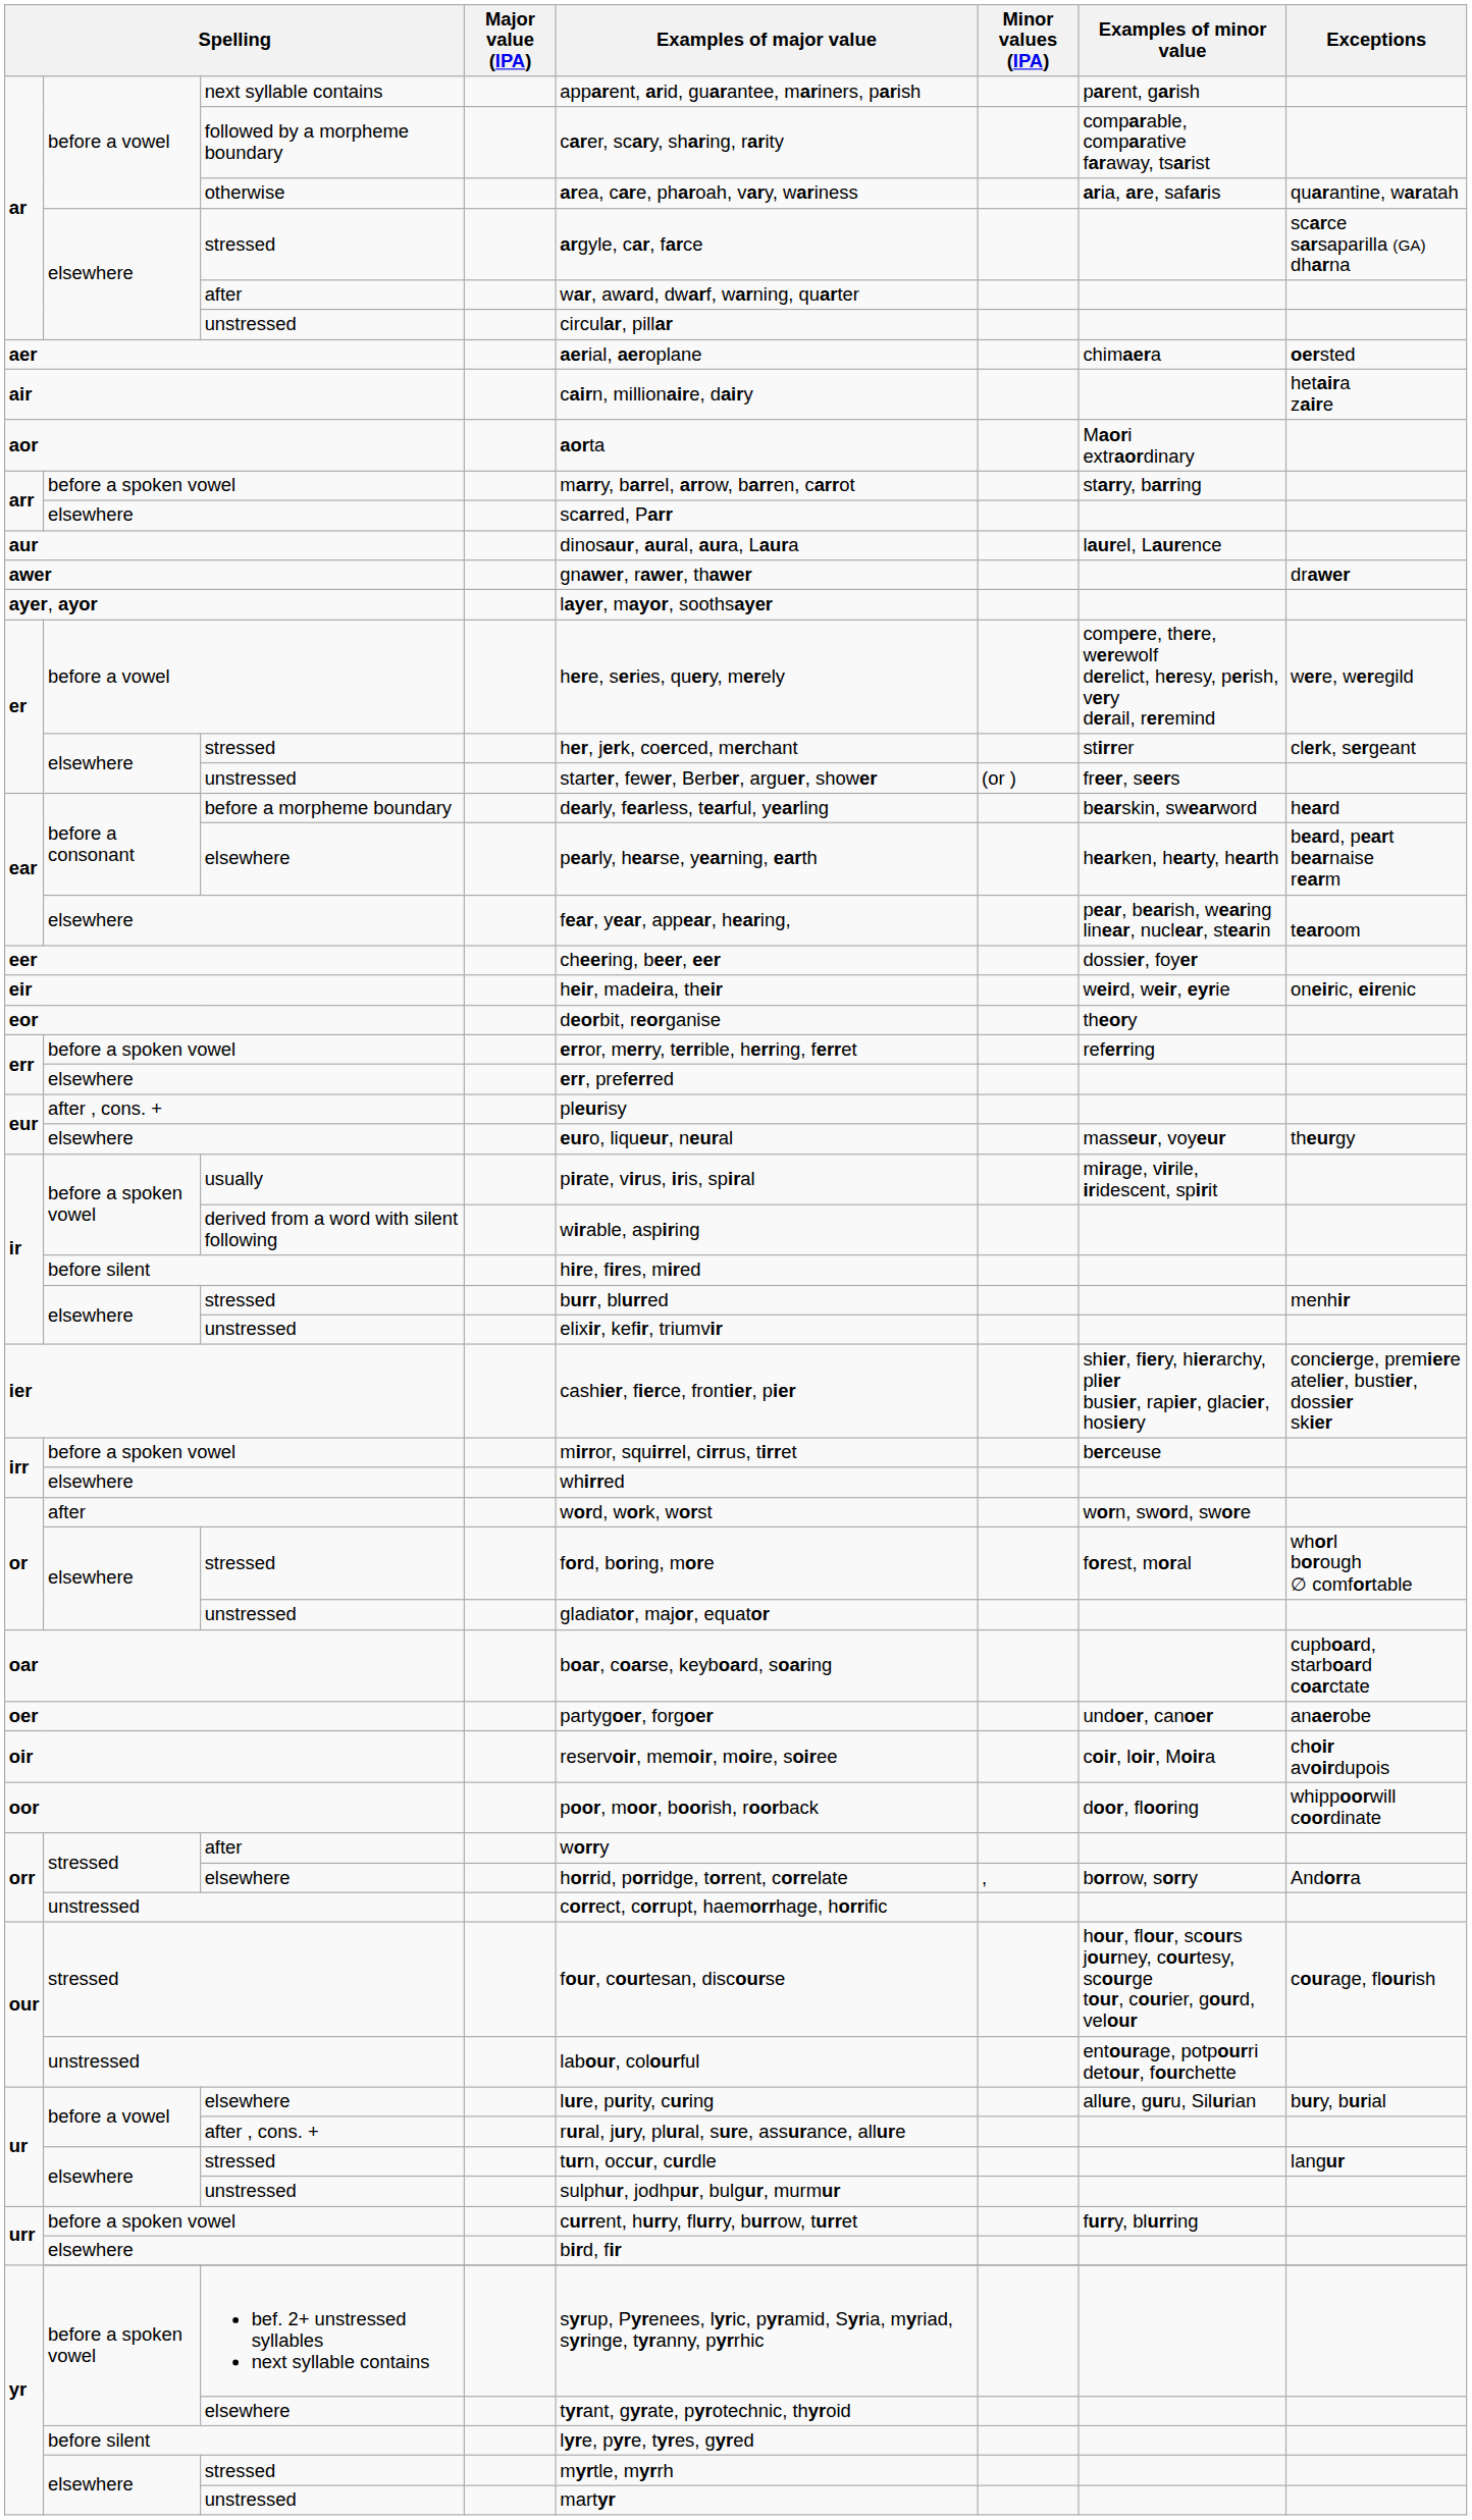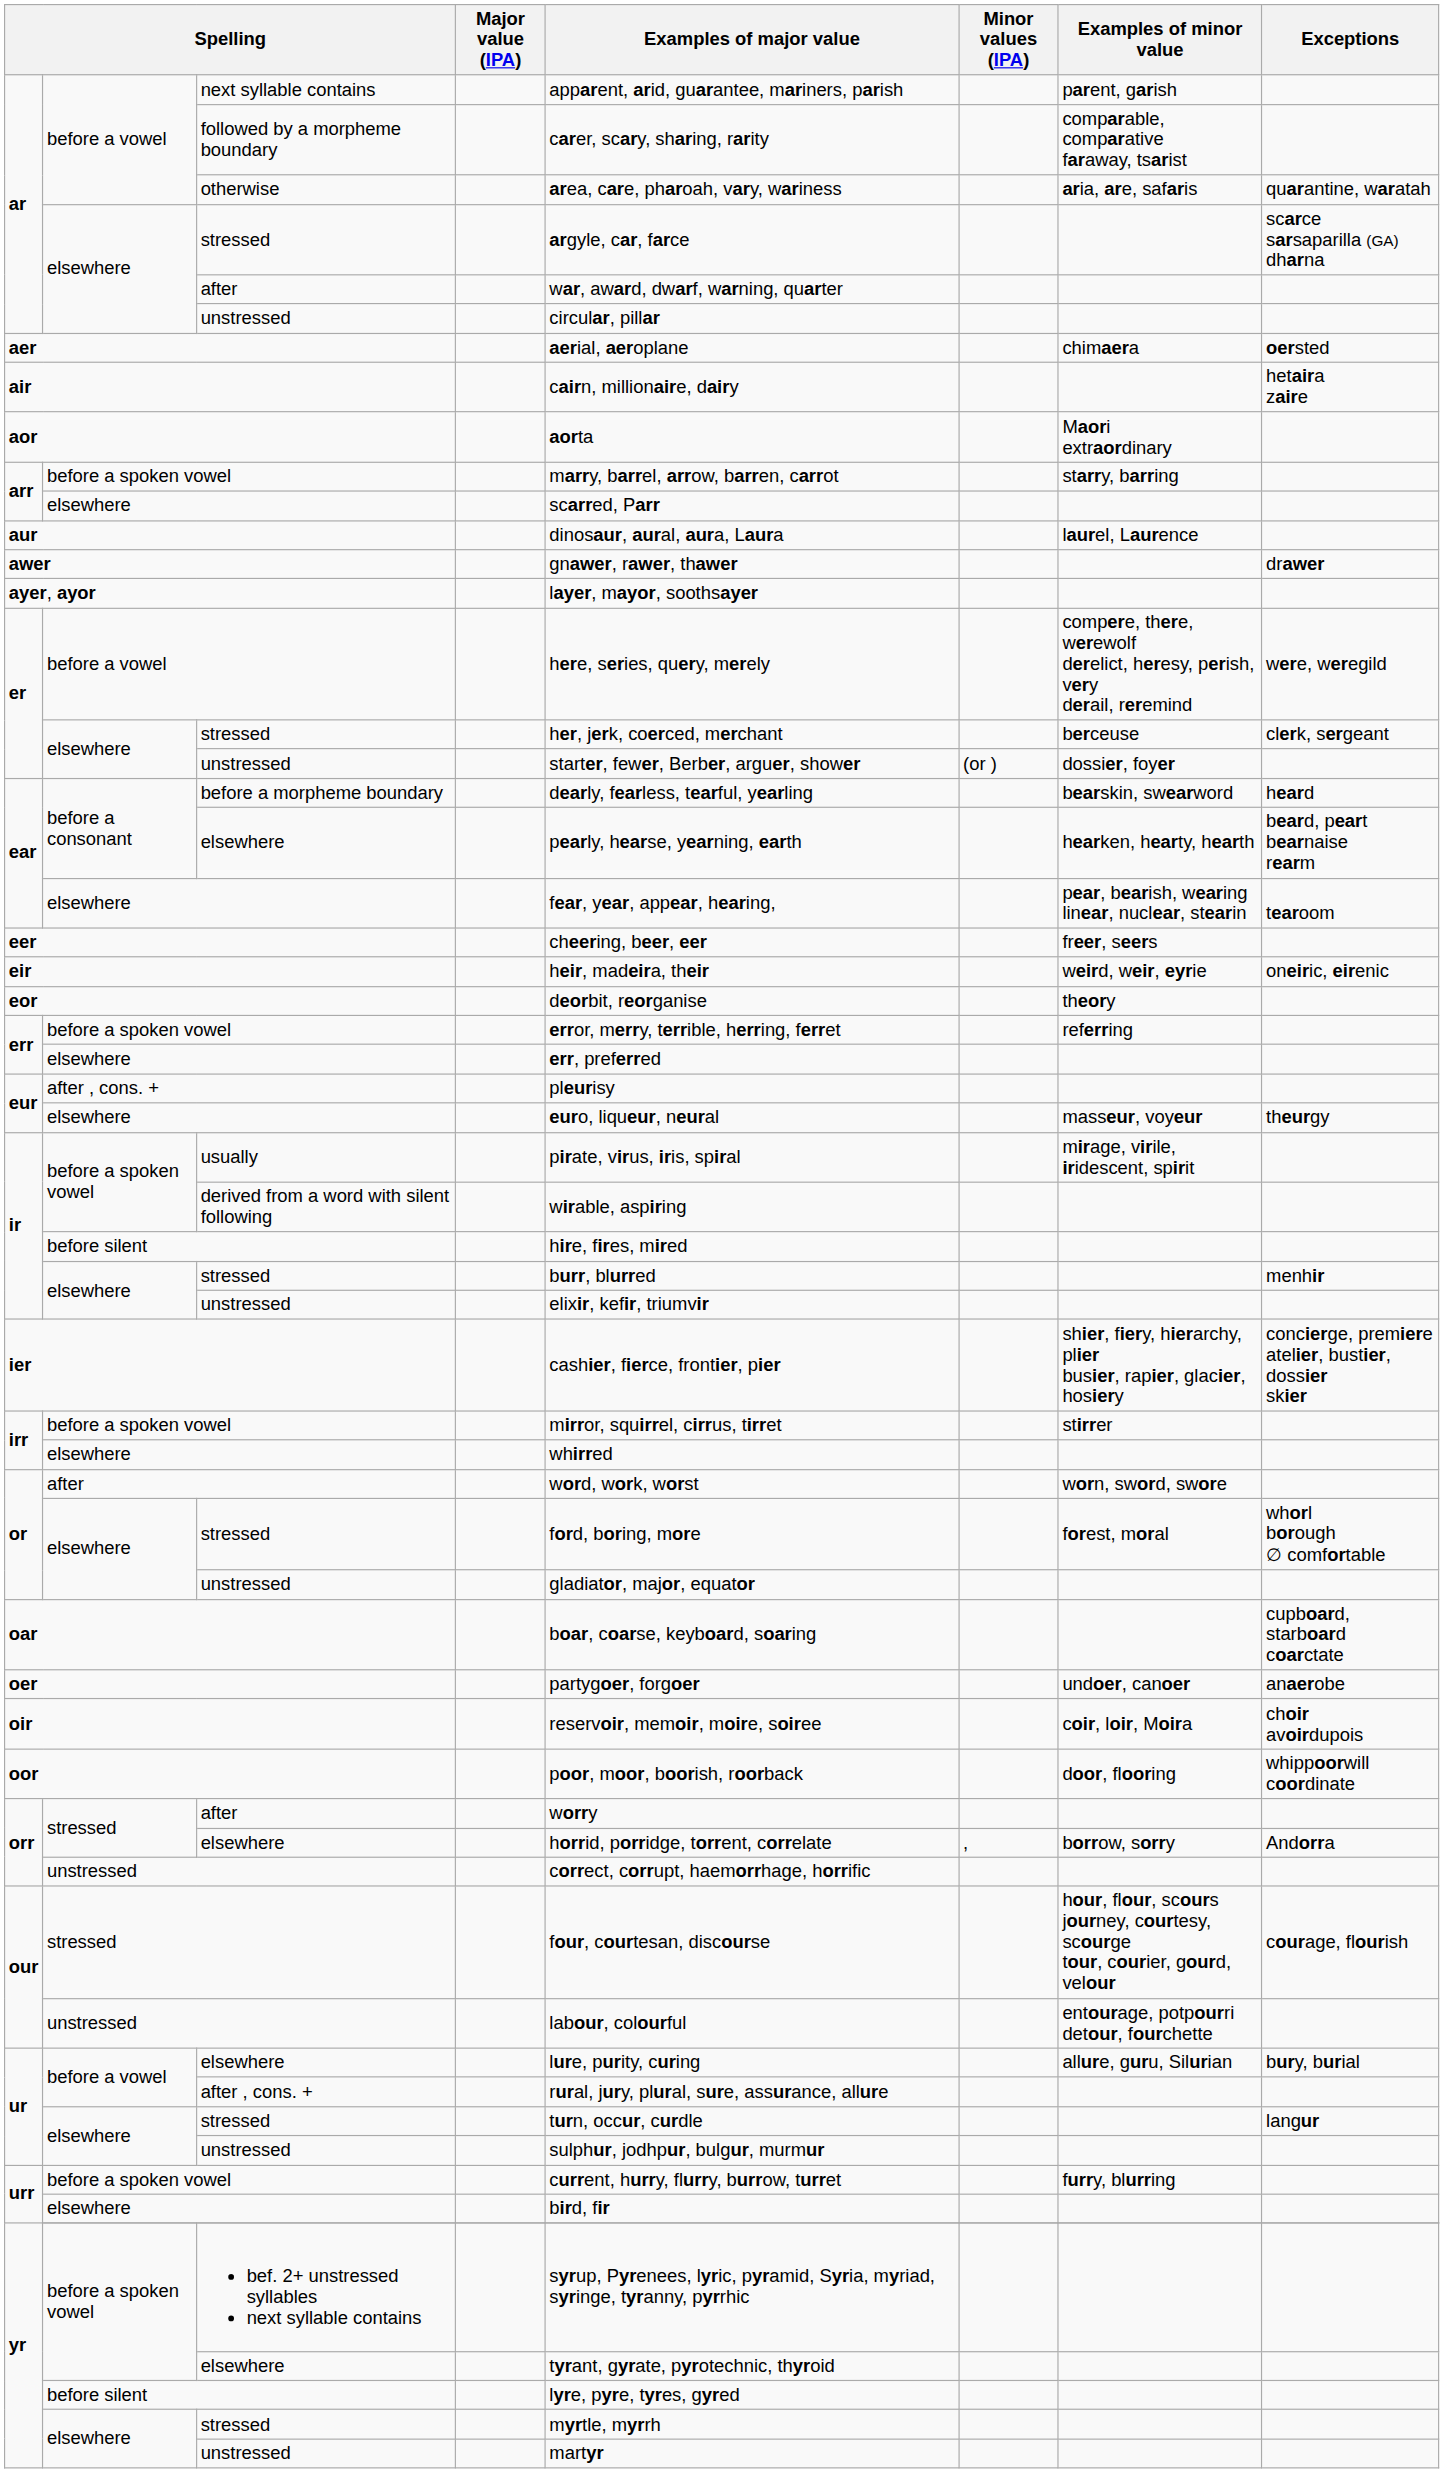er / stressed | Examples of minor value: stirrer -> berceuse
er / unstressed | Examples of minor value: freer, seers -> dossier, foyer
eer | Examples of minor value: dossier, foyer -> freer, seers
irr / before a spoken vowel | Examples of minor value: berceuse -> stirrer
